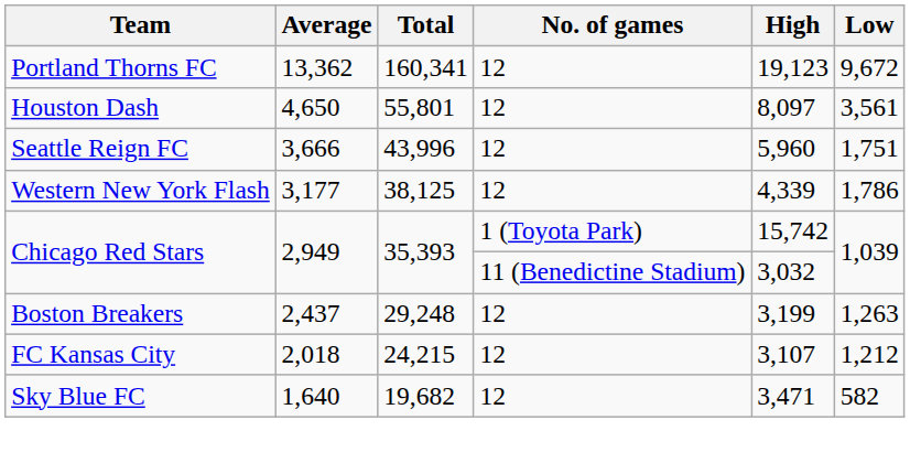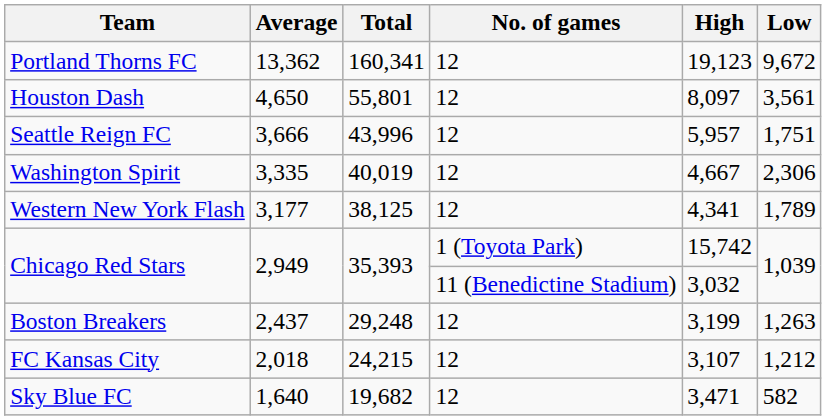Seattle Reign FC | High: 5,960 -> 5,957
+ row: Washington Spirit | 3,335 | 40,019 | 12 | 4,667 | 2,306
Western New York Flash | High: 4,339 -> 4,341
Western New York Flash | Low: 1,786 -> 1,789
